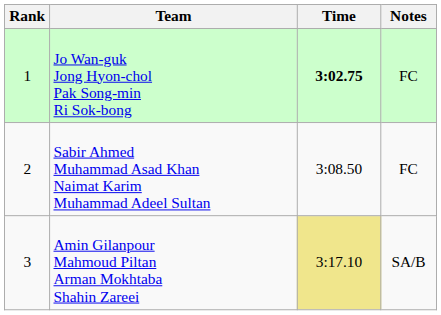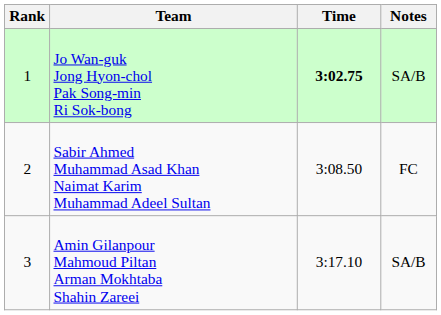Jo Wan-guk Jong Hyon-chol Pak Song-min Ri Sok-bong | Notes: FC -> SA/B
Amin Gilanpour Mahmoud Piltan Arman Mokhtaba Shahin Zareei | Time: khaki background -> no background
